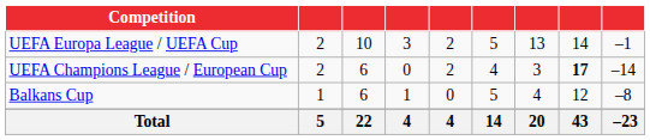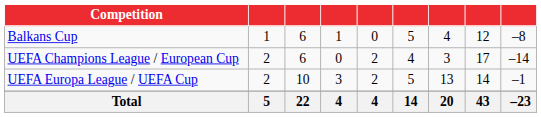rows swapped: Balkans Cup <-> UEFA Europa League / UEFA Cup
UEFA Champions League / European Cup | column 8: bold -> normal
